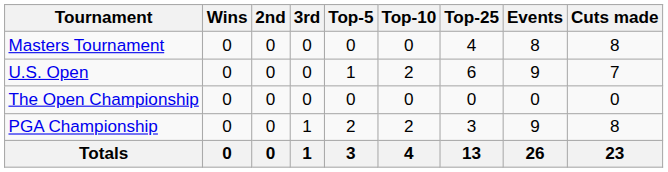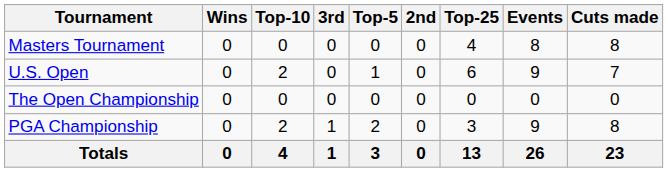columns swapped: 2nd <-> Top-10
